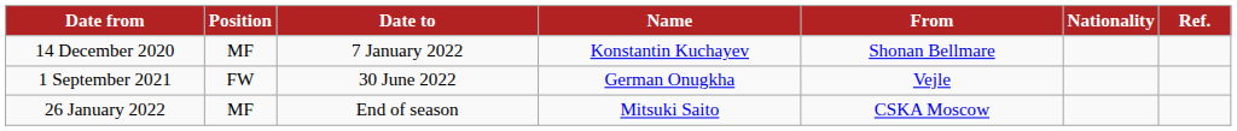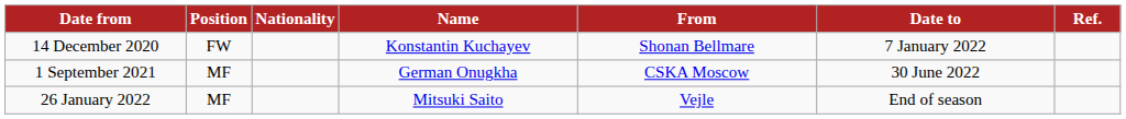columns swapped: Nationality <-> Date to
14 December 2020 | Position: MF -> FW
1 September 2021 | Position: FW -> MF
1 September 2021 | From: Vejle -> CSKA Moscow
26 January 2022 | From: CSKA Moscow -> Vejle
